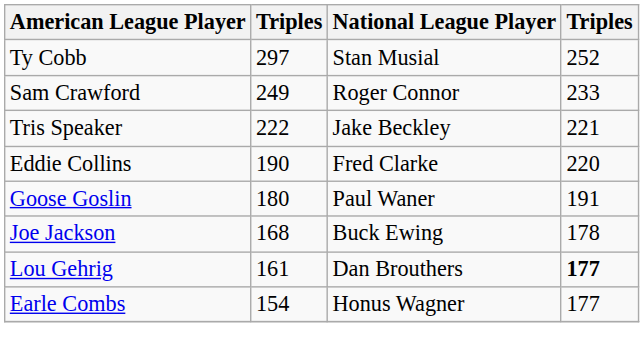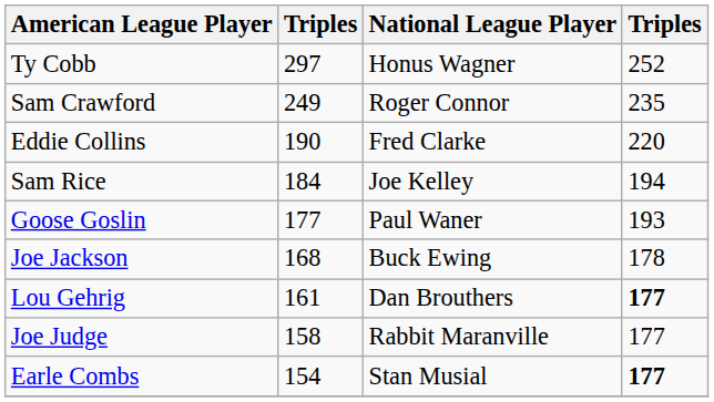Ty Cobb | National League Player: Stan Musial -> Honus Wagner
Sam Crawford | column 4: 233 -> 235
- row: Tris Speaker | 222 | Jake Beckley | 221
+ row: Sam Rice | 184 | Joe Kelley | 194
Goose Goslin | column 2: 180 -> 177
Goose Goslin | column 4: 191 -> 193
+ row: Joe Judge | 158 | Rabbit Maranville | 177
Earle Combs | National League Player: Honus Wagner -> Stan Musial
Earle Combs | column 4: normal -> bold
